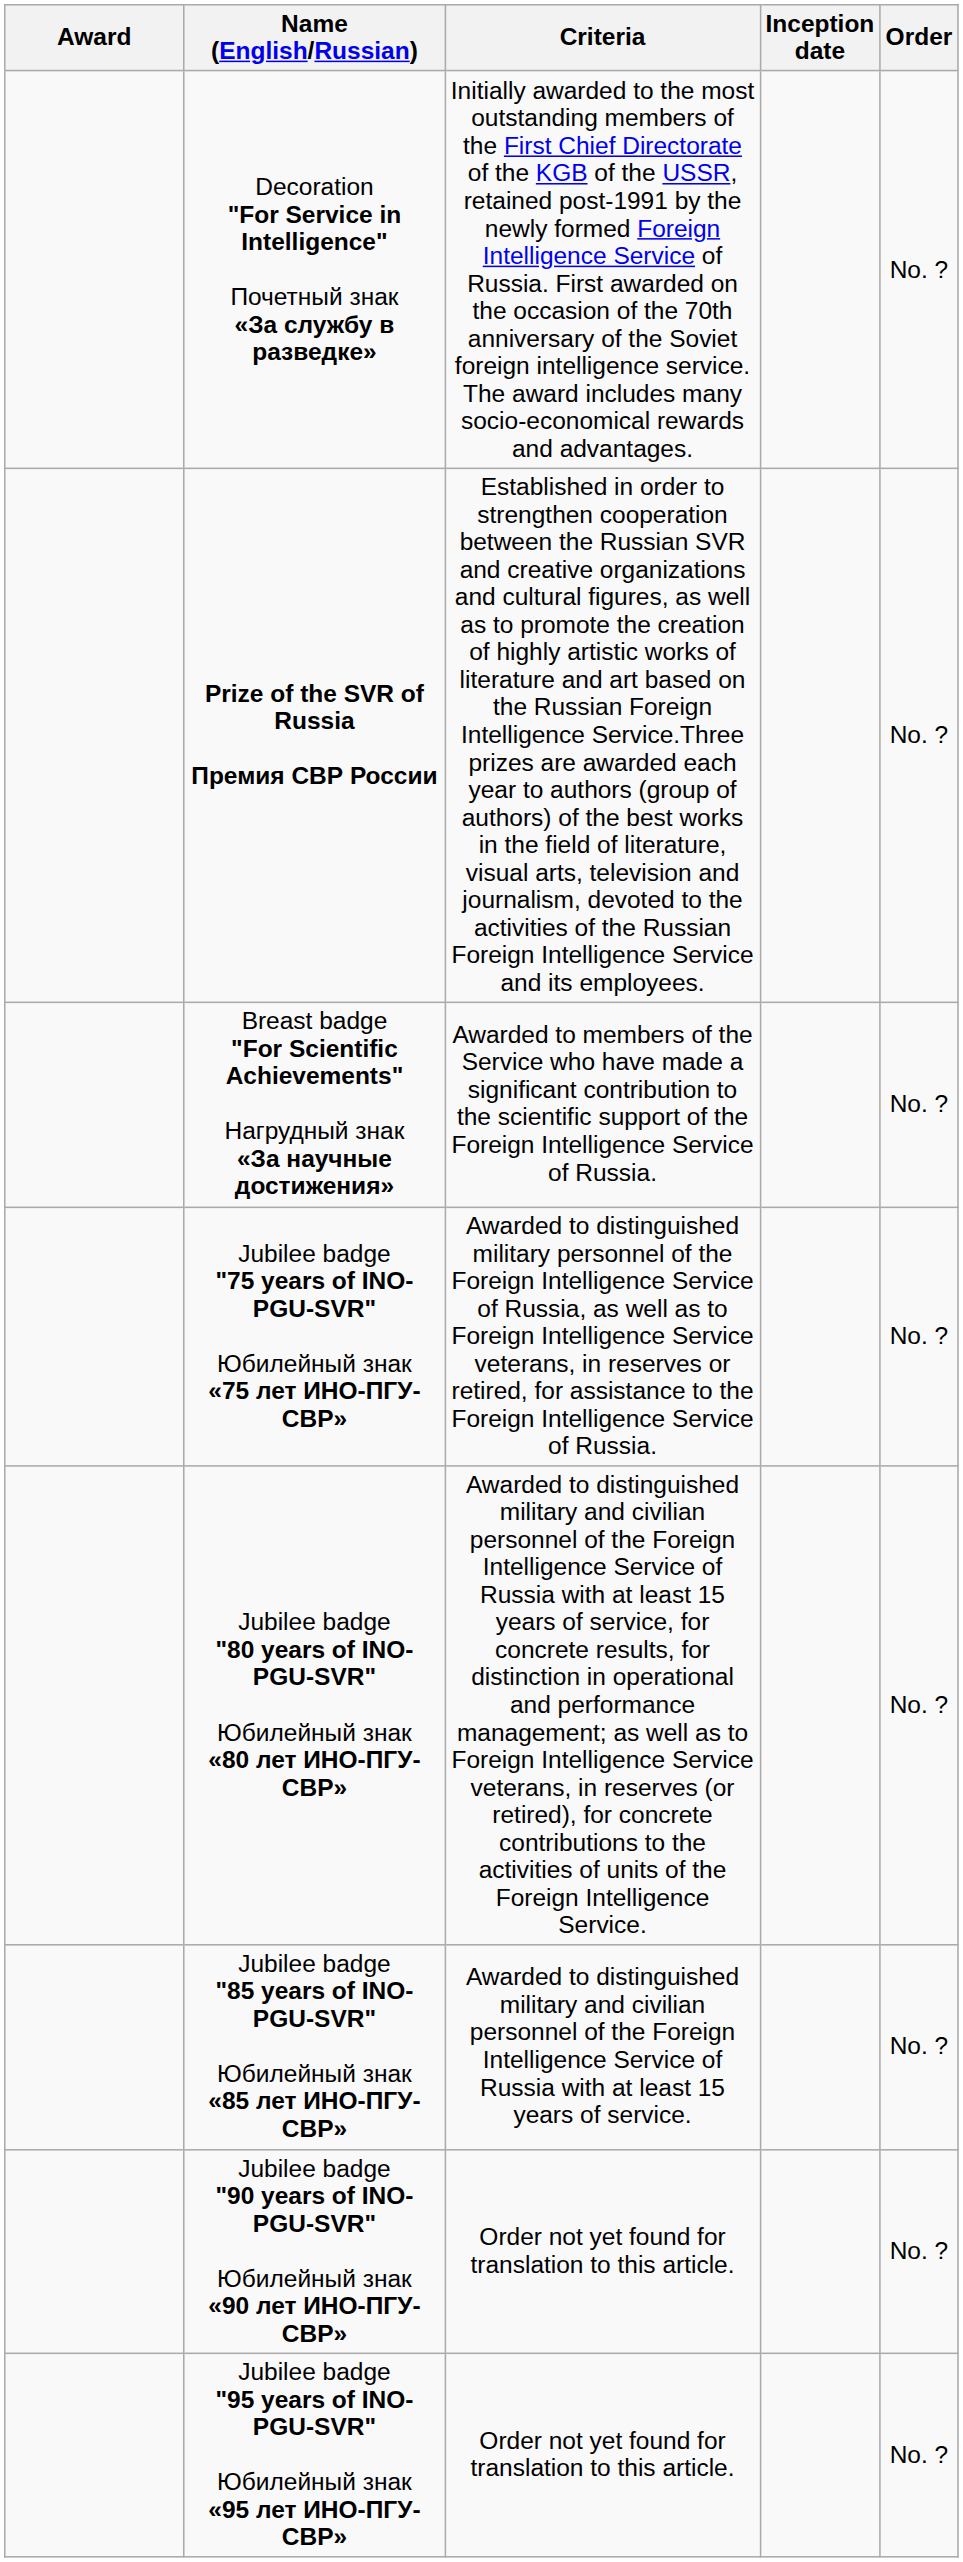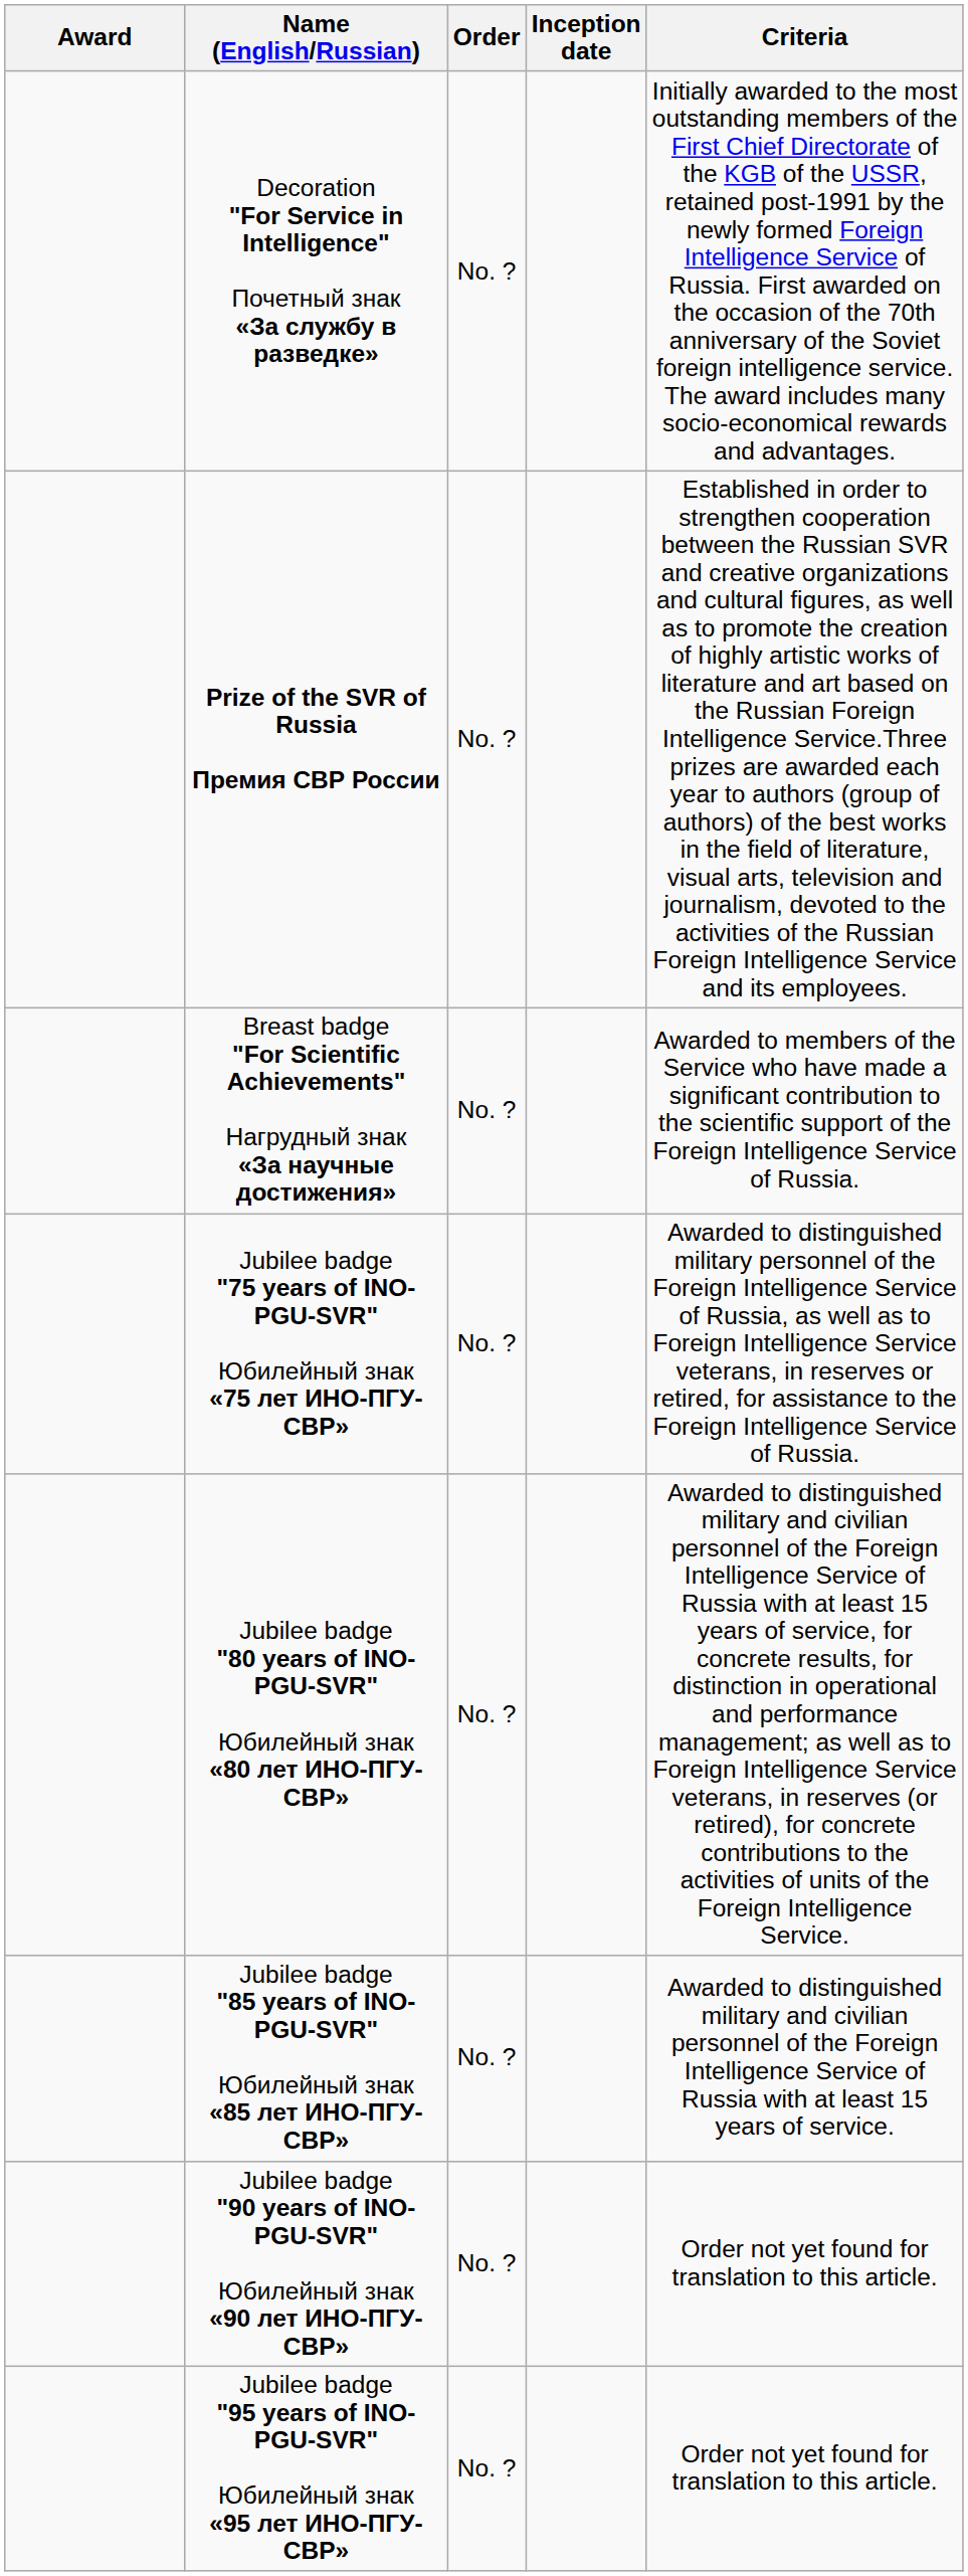columns swapped: Order <-> Criteria
